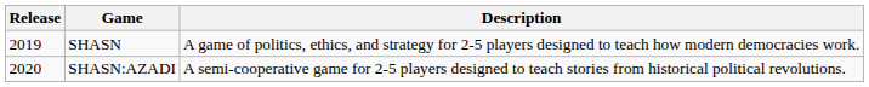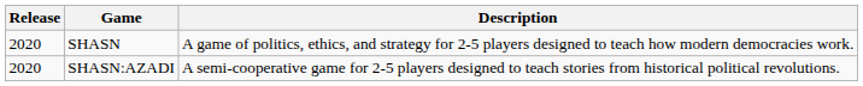SHASN | Release: 2019 -> 2020
